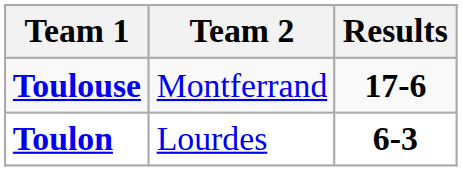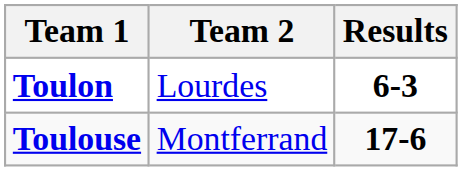rows swapped: Toulouse <-> Toulon
